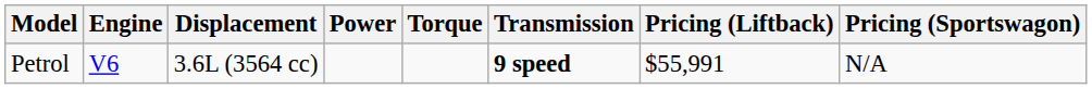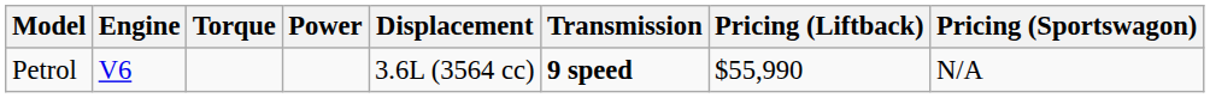columns swapped: Displacement <-> Torque
Petrol | Pricing (Liftback): $55,991 -> $55,990
